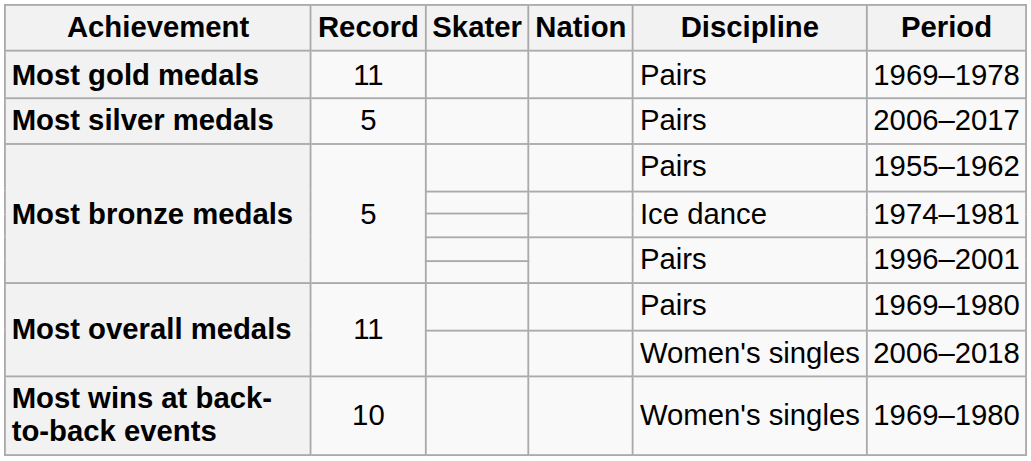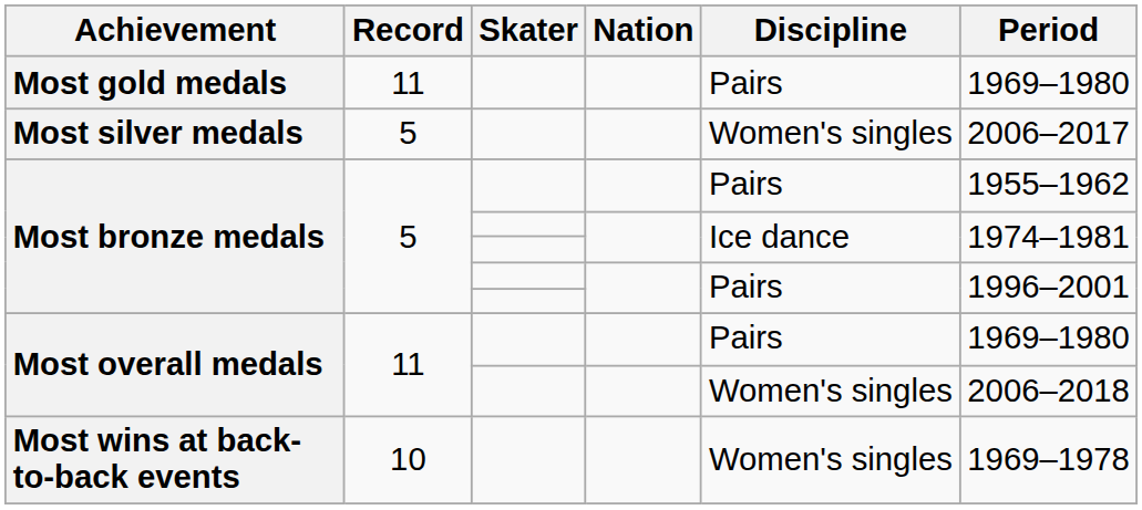Most gold medals | Period: 1969–1978 -> 1969–1980
Most silver medals | Discipline: Pairs -> Women's singles
Most wins at back-to-back events | Period: 1969–1980 -> 1969–1978
